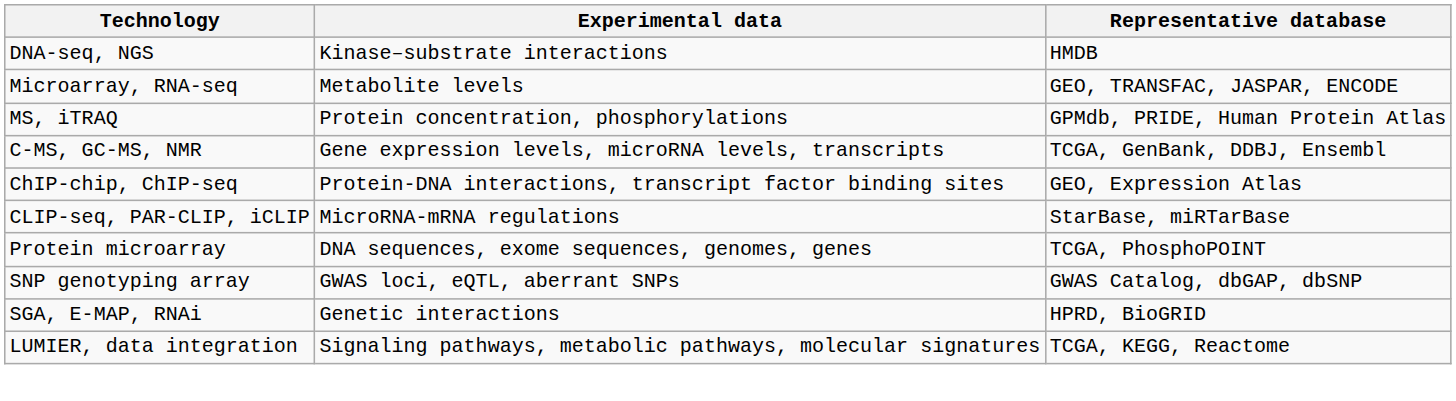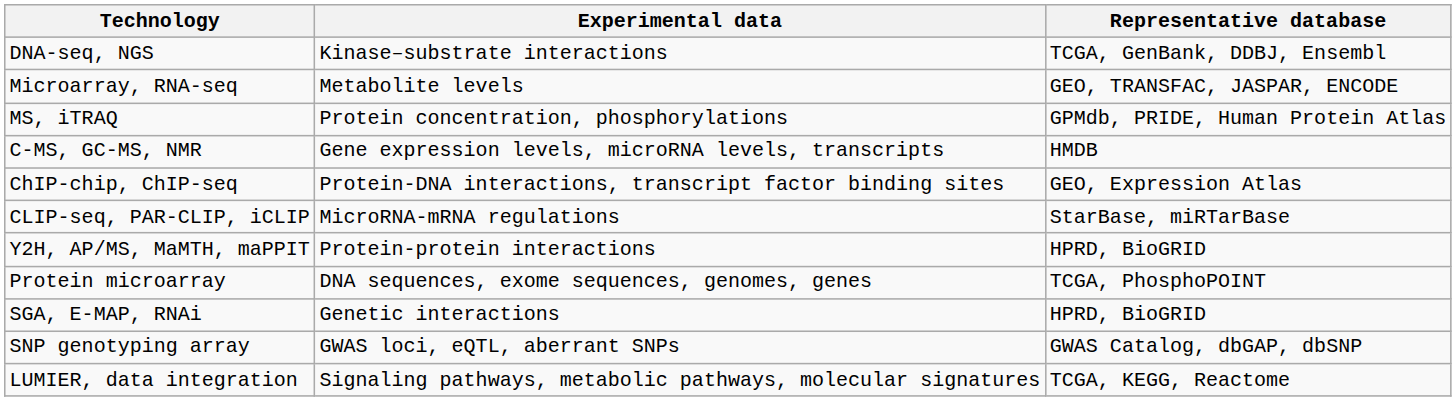DNA-seq, NGS | Representative database: HMDB -> TCGA, GenBank, DDBJ, Ensembl
C-MS, GC-MS, NMR | Representative database: TCGA, GenBank, DDBJ, Ensembl -> HMDB
+ row: Y2H, AP/MS, MaMTH, maPPIT | Protein-protein interactions | HPRD, BioGRID
rows swapped: SGA, E-MAP, RNAi <-> SNP genotyping array
